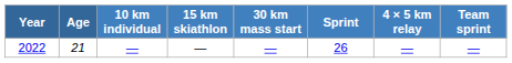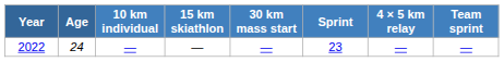2022 | Age: 21 -> 24
2022 | Sprint: 26 -> 23
